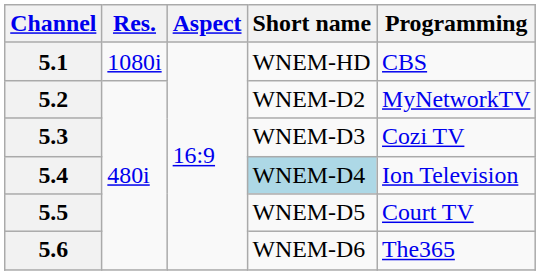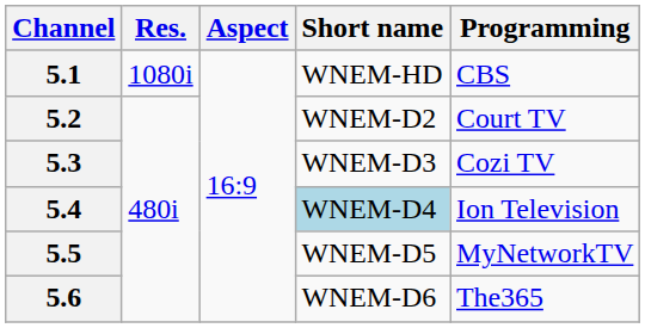5.2 | Programming: MyNetworkTV -> Court TV
5.5 | Programming: Court TV -> MyNetworkTV
